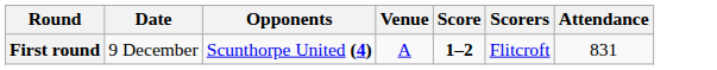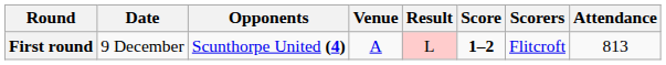+ column: Result | L
First round | Attendance: 831 -> 813
